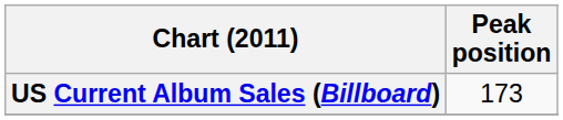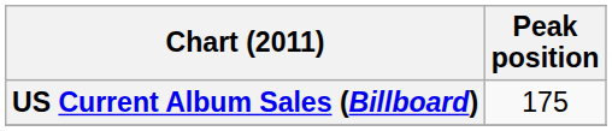US Current Album Sales (Billboard) | Peak position: 173 -> 175
